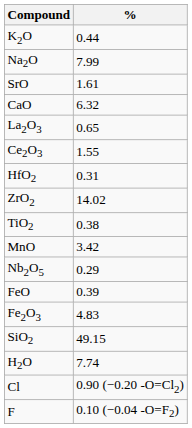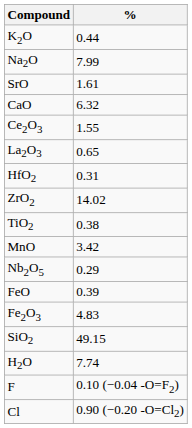rows swapped: La2O3 <-> Ce2O3
rows swapped: Cl <-> F
